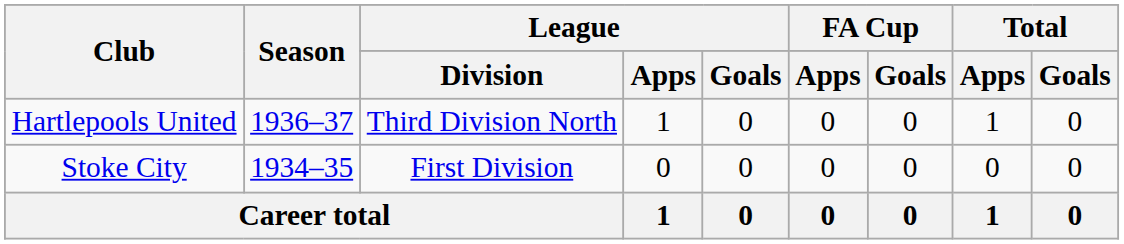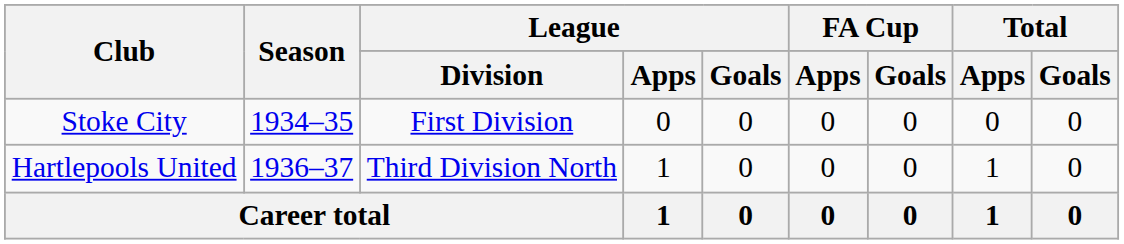rows swapped: Stoke City <-> Hartlepools United
